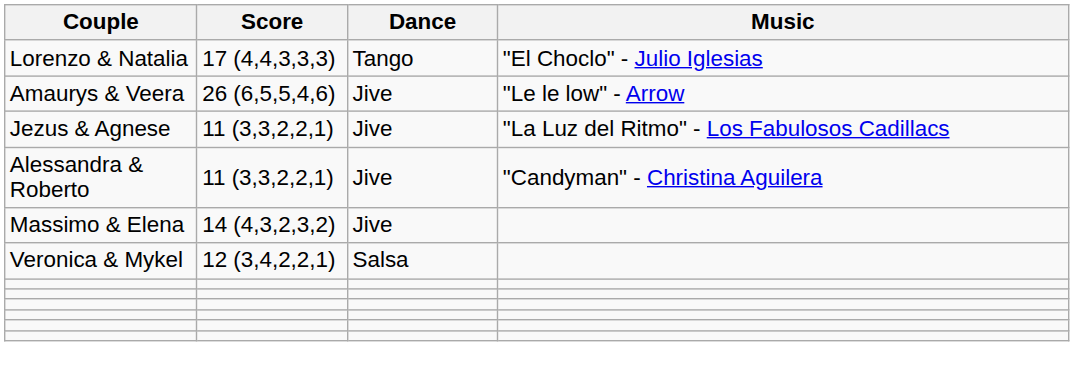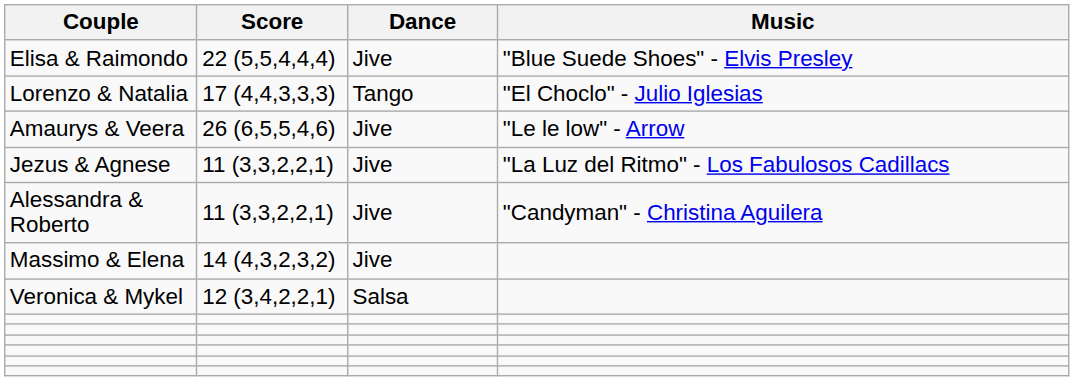+ row: Elisa & Raimondo | 22 (5,5,4,4,4) | Jive | "Blue Suede Shoes" - Elvis Presley
